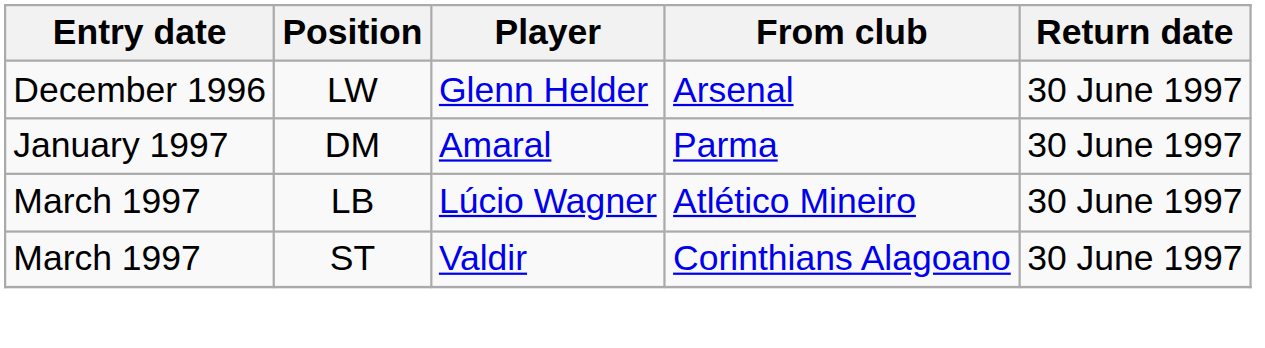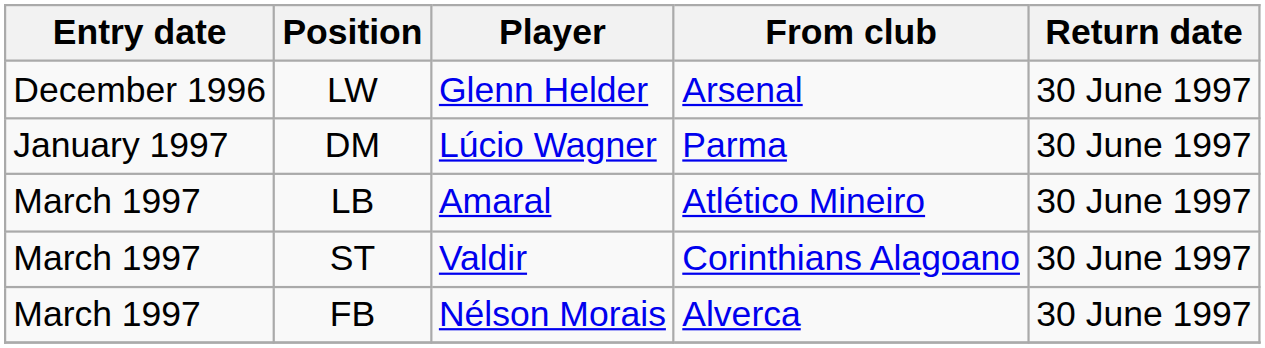DM | Player: Amaral -> Lúcio Wagner
LB | Player: Lúcio Wagner -> Amaral
+ row: March 1997 | FB | Nélson Morais | Alverca | 30 June 1997
